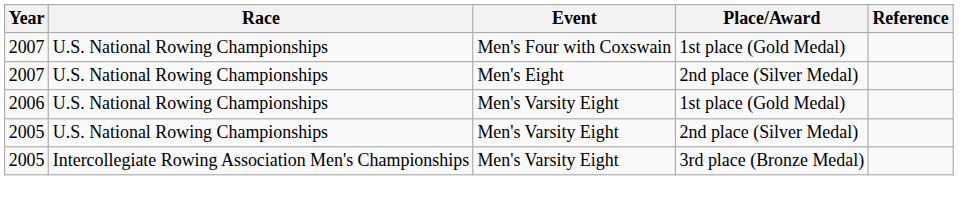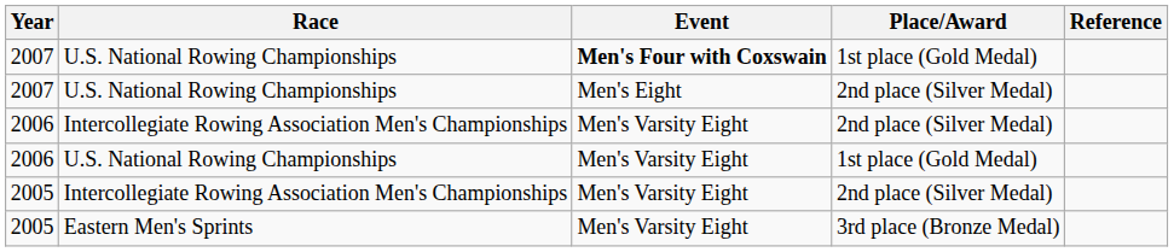2007 / 1st place (Gold Medal) | Event: normal -> bold
+ row: 2006 | Intercollegiate Rowing Association Men's Championships | Men's Varsity Eight | 2nd place (Silver Medal)
2005 / 2nd place (Silver Medal) | Race: U.S. National Rowing Championships -> Intercollegiate Rowing Association Men's Championships
2005 / 3rd place (Bronze Medal) | Race: Intercollegiate Rowing Association Men's Championships -> Eastern Men's Sprints
